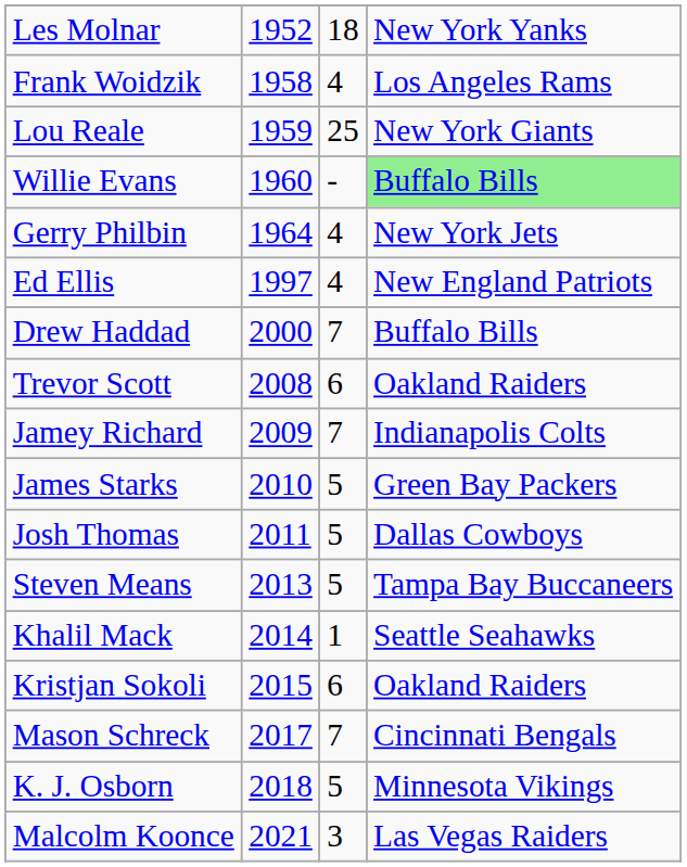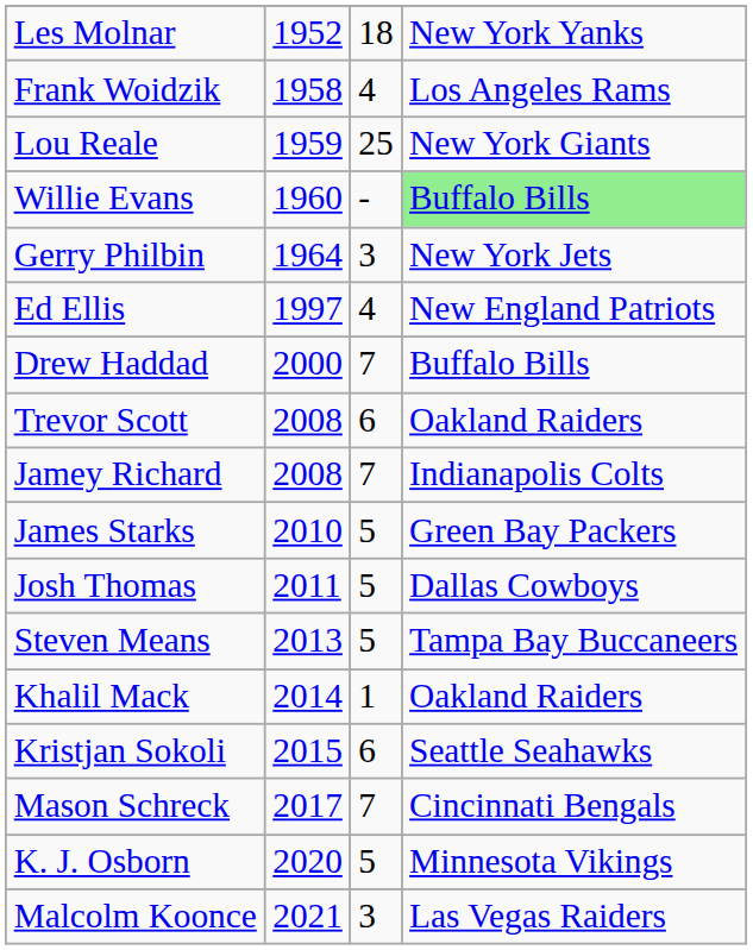Gerry Philbin | column 3: 4 -> 3
Jamey Richard | column 2: 2009 -> 2008
Khalil Mack | column 4: Seattle Seahawks -> Oakland Raiders
Kristjan Sokoli | column 4: Oakland Raiders -> Seattle Seahawks
K. J. Osborn | column 2: 2018 -> 2020
